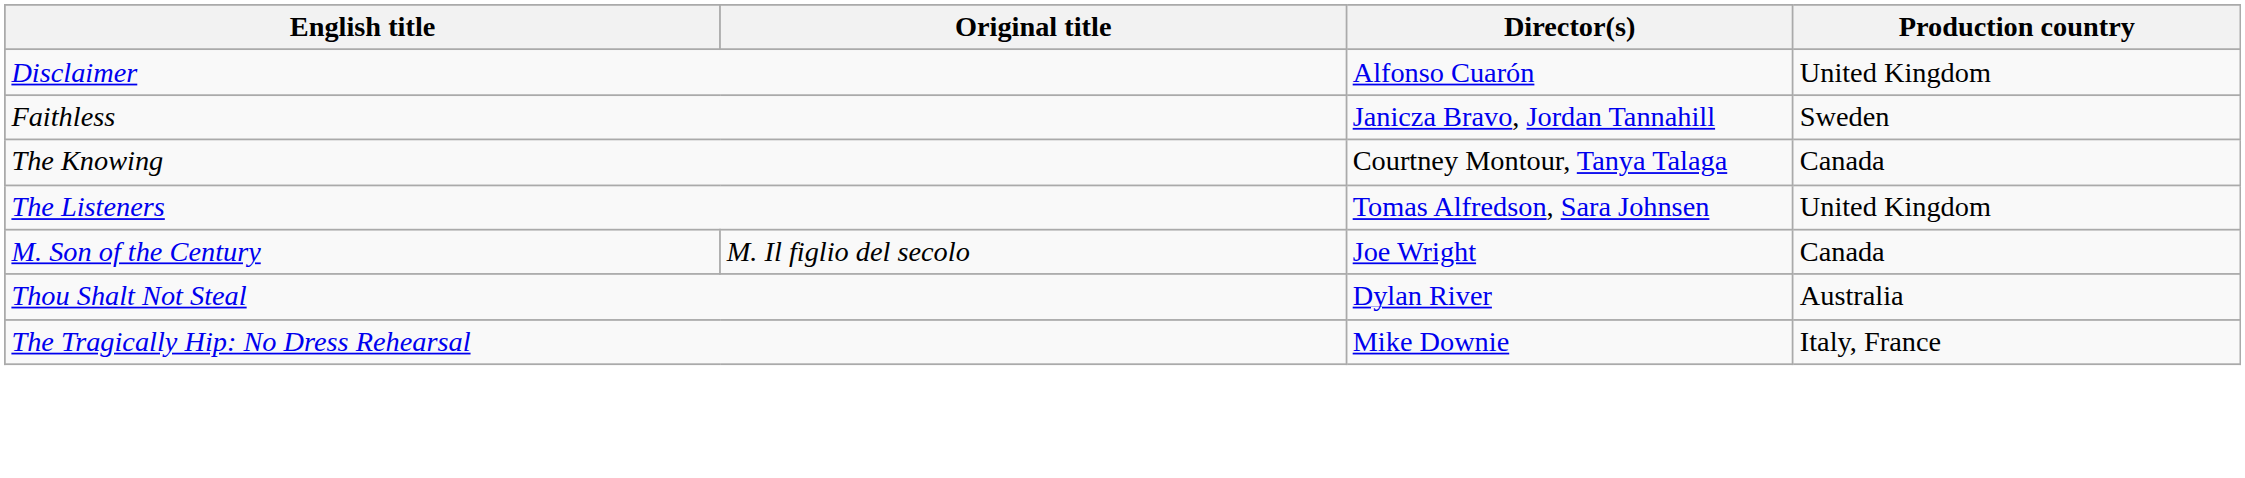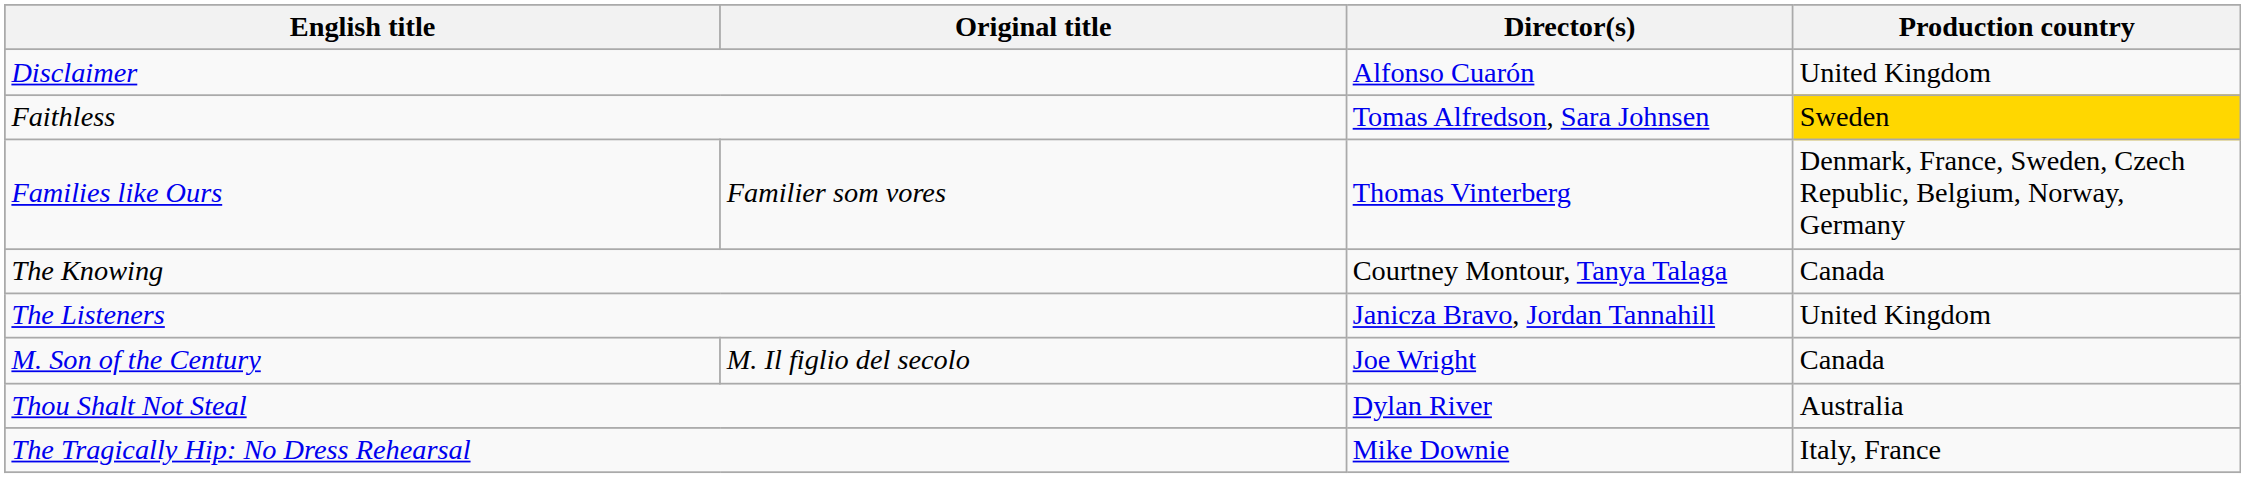Faithless | Director(s): Janicza Bravo, Jordan Tannahill -> Tomas Alfredson, Sara Johnsen
Faithless | Production country: no background -> gold background
+ row: Families like Ours | Familier som vores | Thomas Vinterberg | Denmark, France, Sweden, Czech Republic, Belgium, Norway, Germany
The Listeners | Director(s): Tomas Alfredson, Sara Johnsen -> Janicza Bravo, Jordan Tannahill
